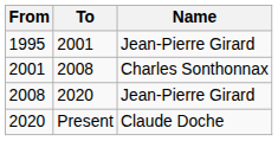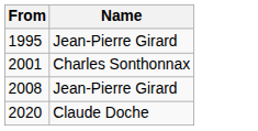- column: To | 2001 | 2008 | 2020 | Present
